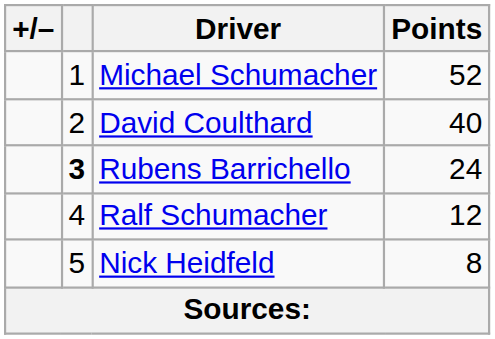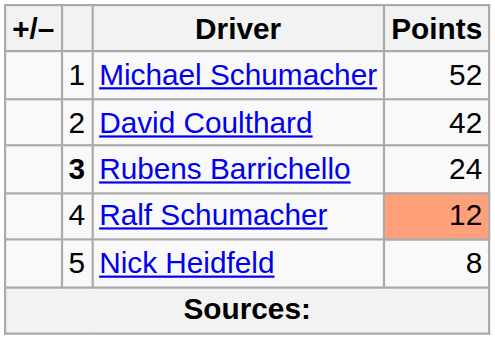David Coulthard | Points: 40 -> 42
Ralf Schumacher | Points: no background -> lightsalmon background
